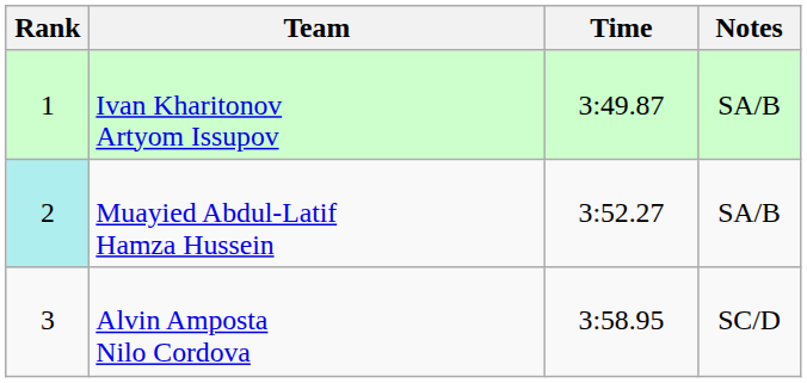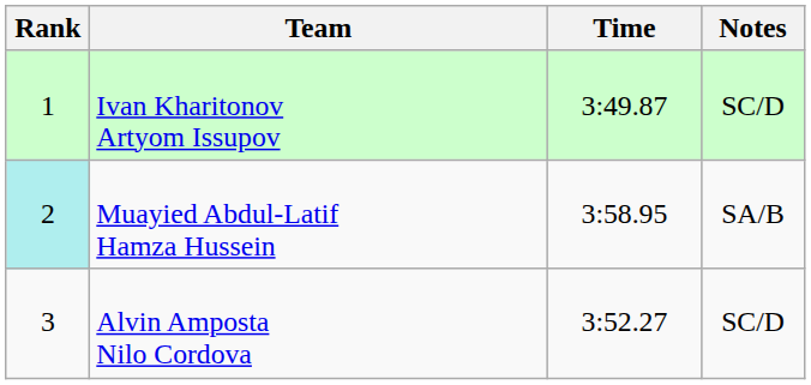Ivan Kharitonov Artyom Issupov | Notes: SA/B -> SC/D
Muayied Abdul-Latif Hamza Hussein | Time: 3:52.27 -> 3:58.95
Alvin Amposta Nilo Cordova | Time: 3:58.95 -> 3:52.27
